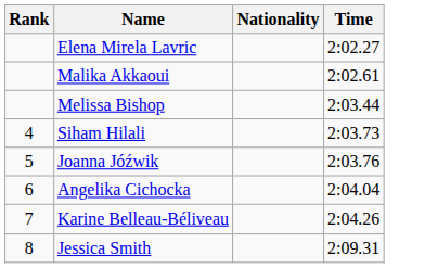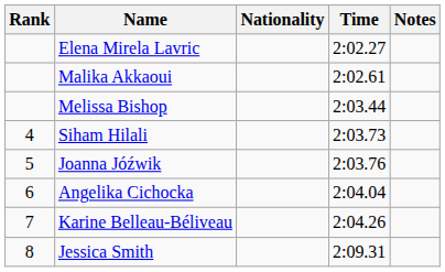+ column: Notes
